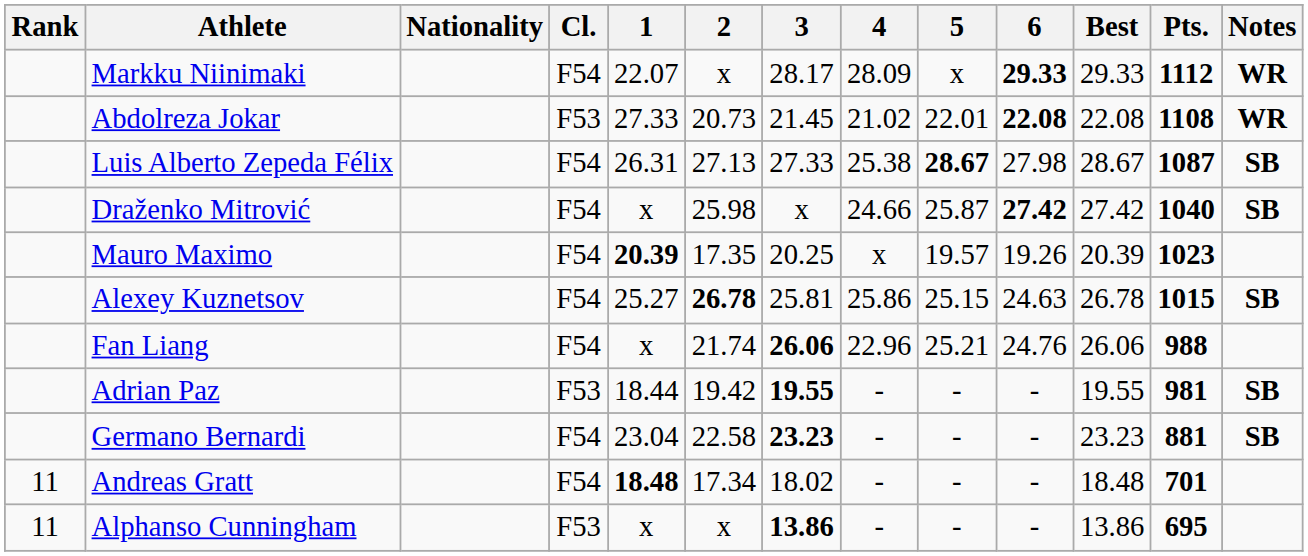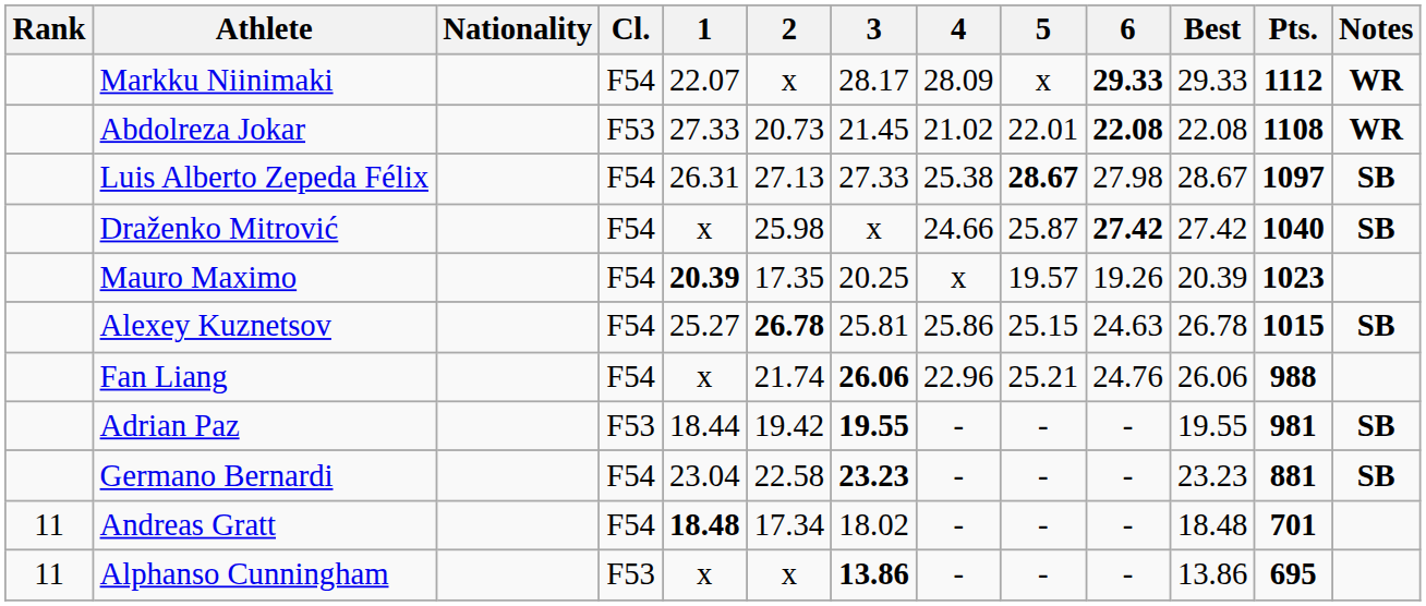Luis Alberto Zepeda Félix | Pts.: 1087 -> 1097
